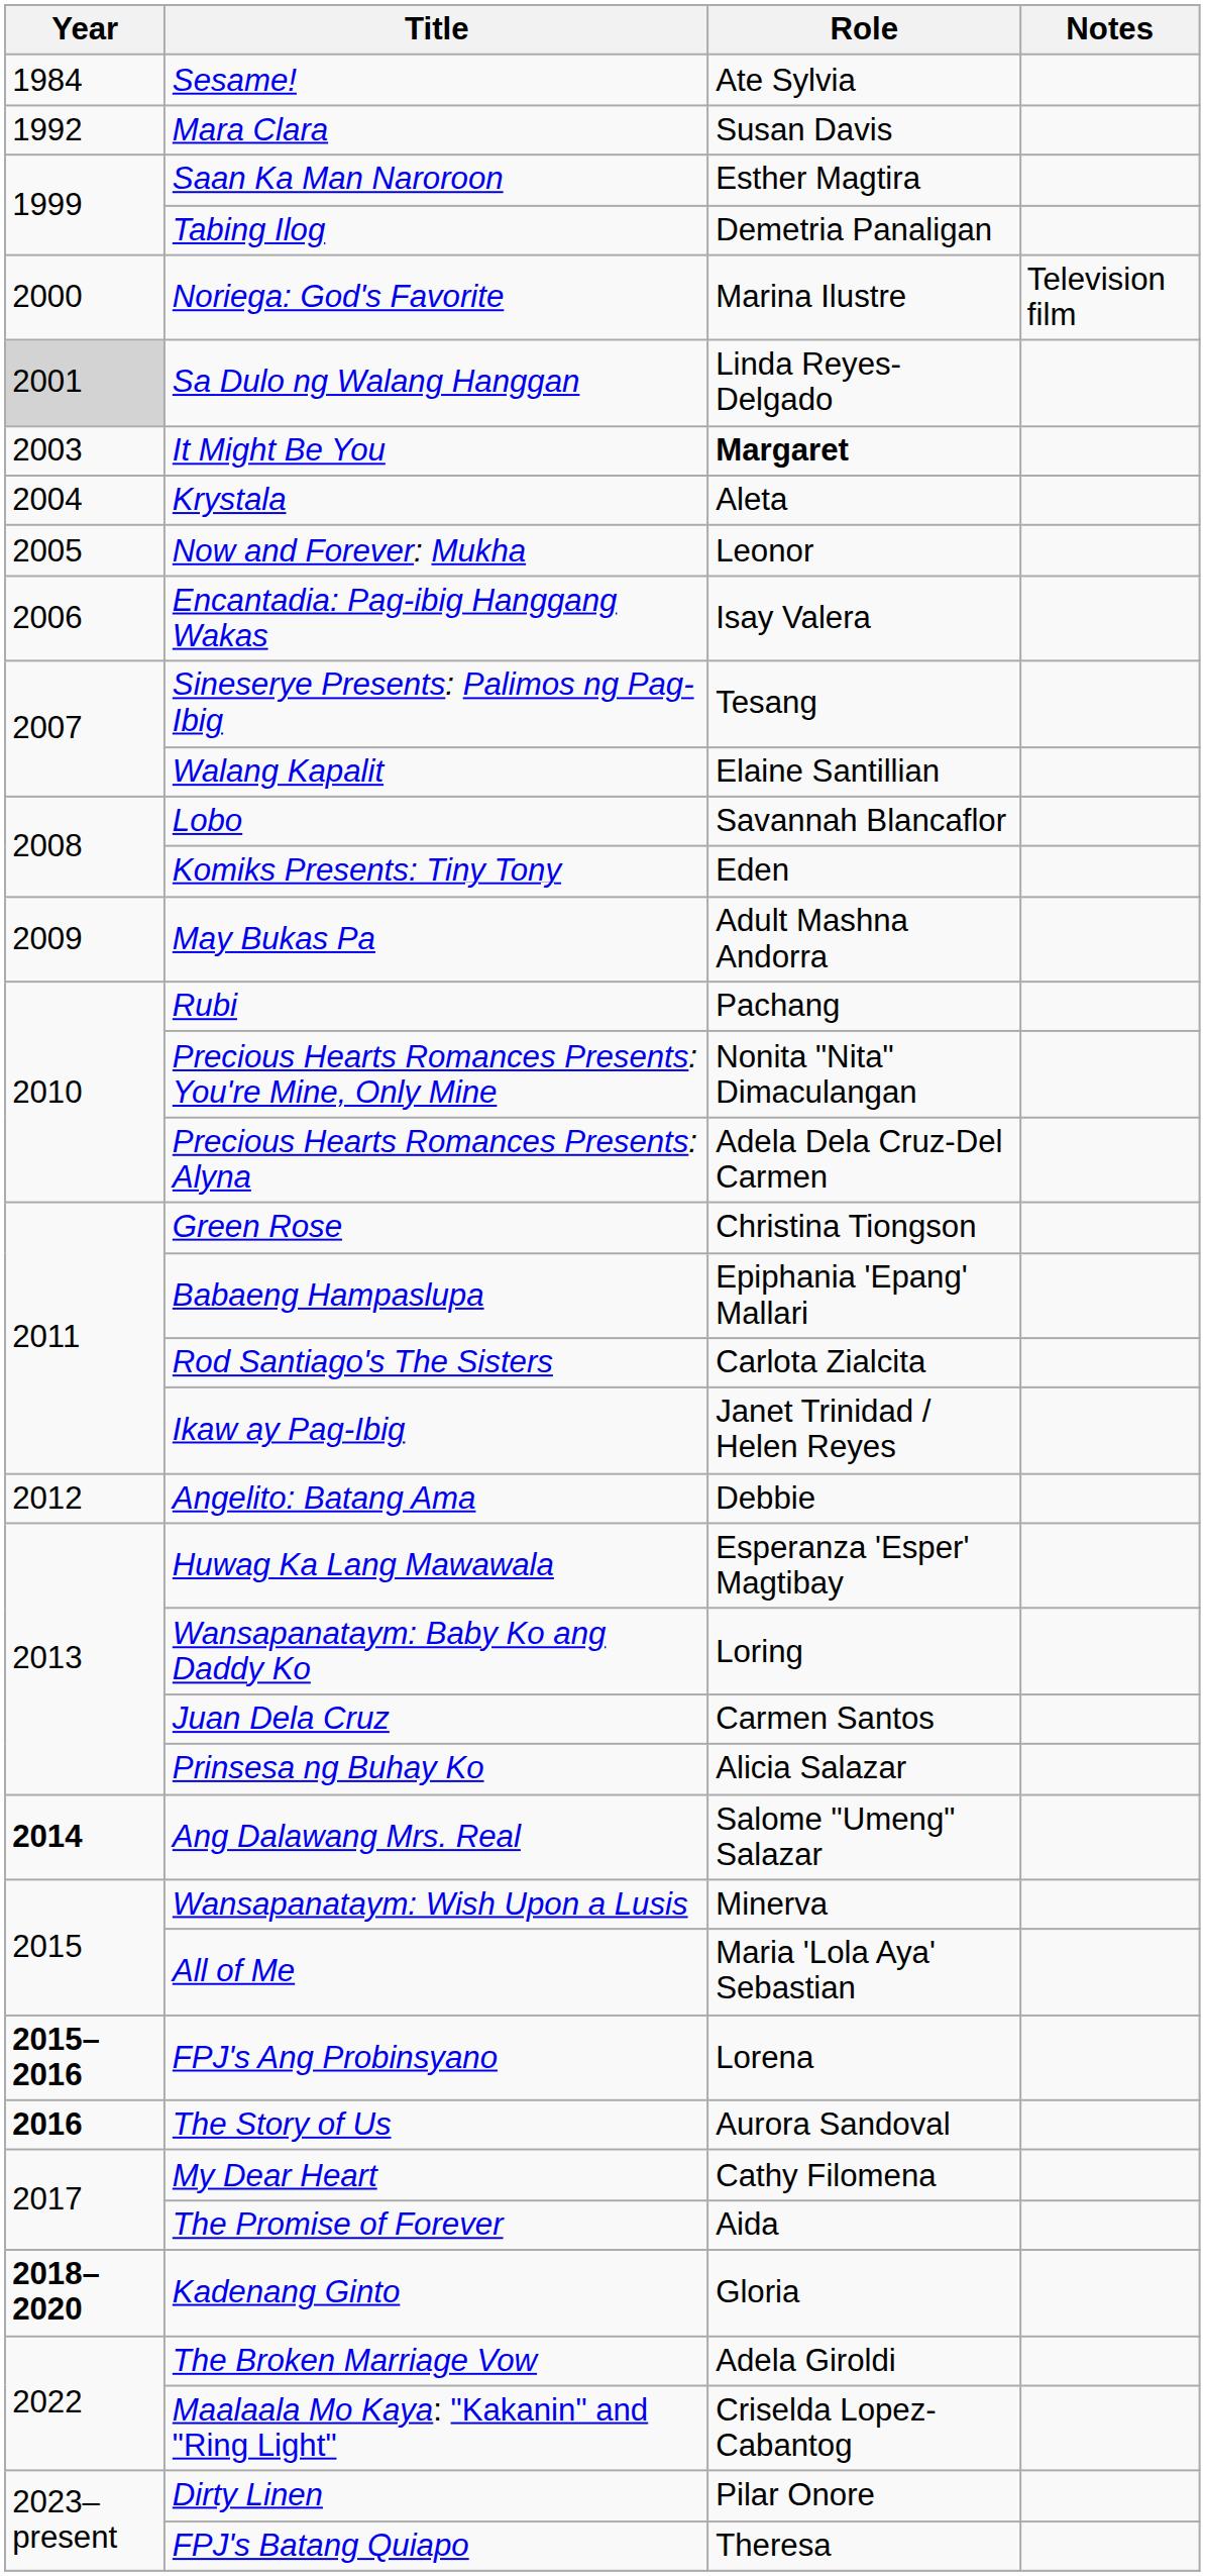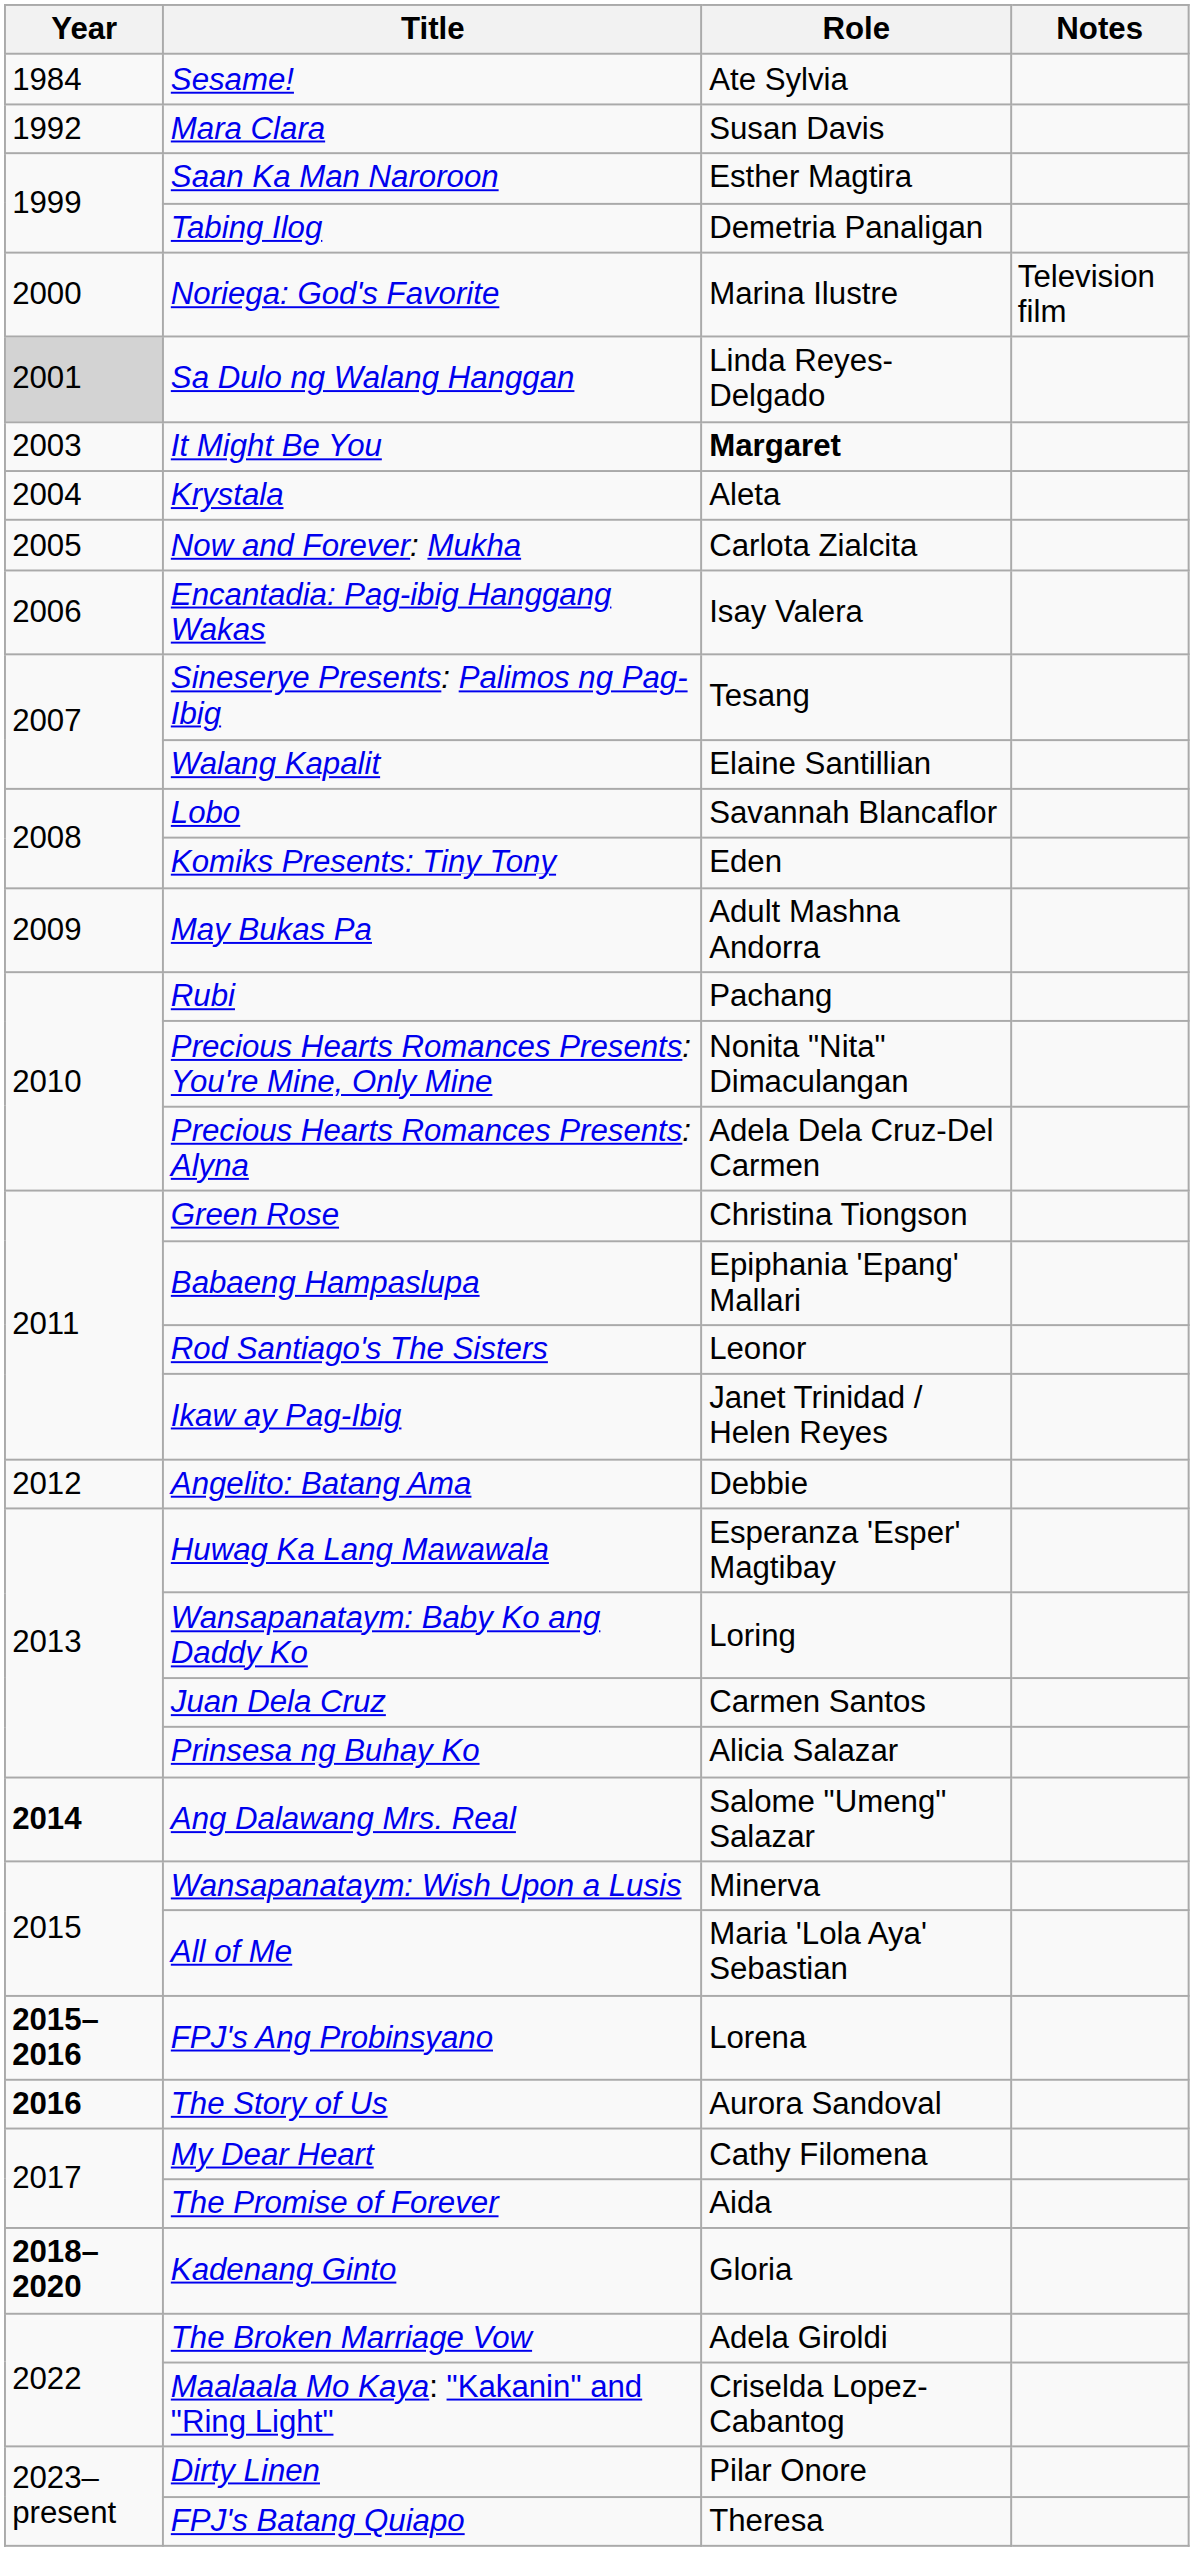Now and Forever: Mukha | Role: Leonor -> Carlota Zialcita
Rod Santiago's The Sisters | Role: Carlota Zialcita -> Leonor
